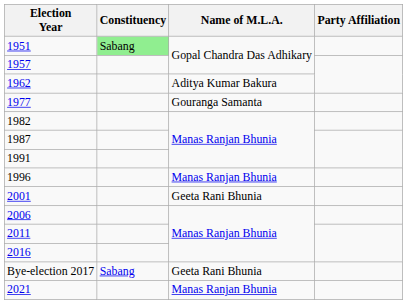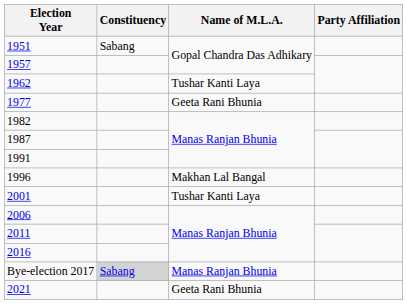1951 | Constituency: lightgreen background -> no background
1962 | Name of M.L.A.: Aditya Kumar Bakura -> Tushar Kanti Laya
1977 | Name of M.L.A.: Gouranga Samanta -> Geeta Rani Bhunia
1996 | Name of M.L.A.: Manas Ranjan Bhunia -> Makhan Lal Bangal
2001 | Name of M.L.A.: Geeta Rani Bhunia -> Tushar Kanti Laya
Bye-election 2017 | Constituency: no background -> lightgrey background
Bye-election 2017 | Name of M.L.A.: Geeta Rani Bhunia -> Manas Ranjan Bhunia
2021 | Name of M.L.A.: Manas Ranjan Bhunia -> Geeta Rani Bhunia
